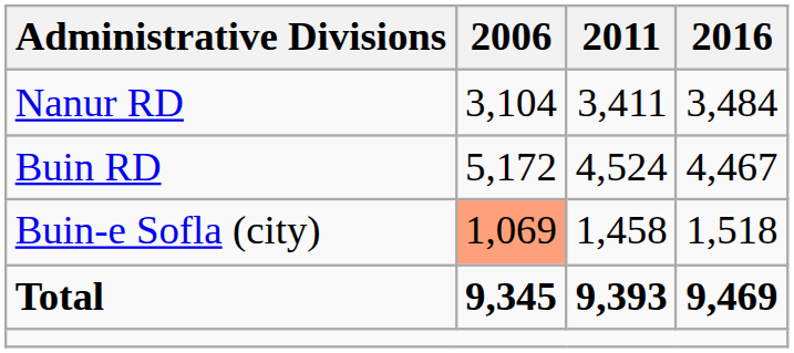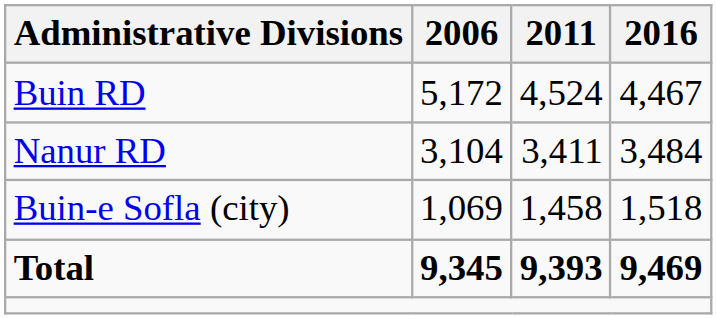rows swapped: Buin RD <-> Nanur RD
Buin-e Sofla (city) | 2006: lightsalmon background -> no background
